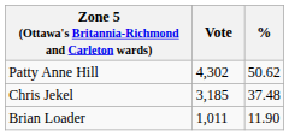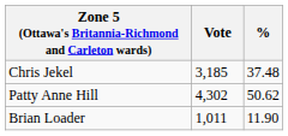rows swapped: Patty Anne Hill <-> Chris Jekel
